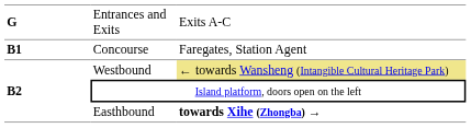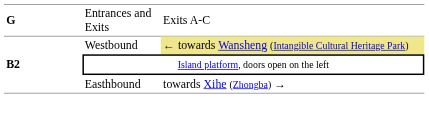- row: B1 | Concourse | Faregates, Station Agent
Easthbound | column 3: bold -> normal
